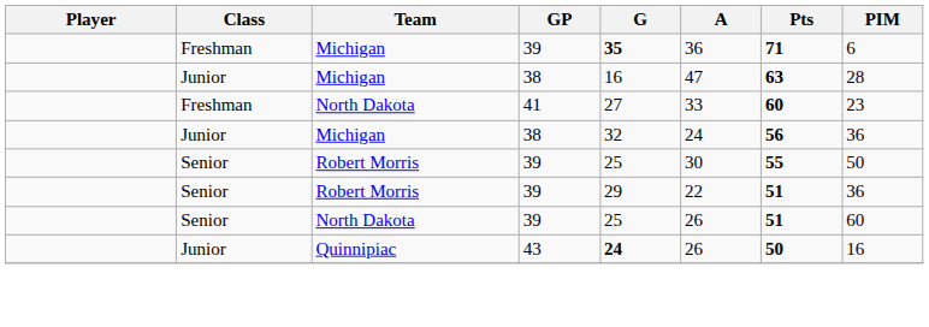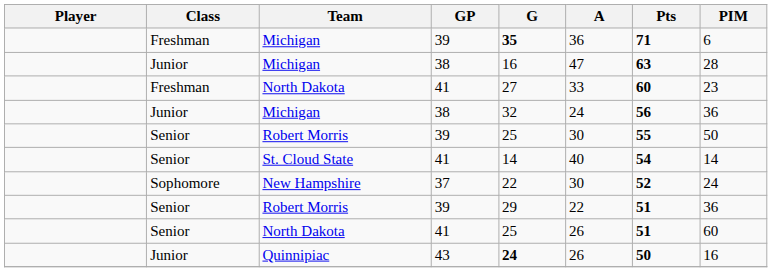+ row: Senior | St. Cloud State | 41 | 14 | 40 | 54 | 14
+ row: Sophomore | New Hampshire | 37 | 22 | 30 | 52 | 24
Senior / North Dakota | GP: 39 -> 41
